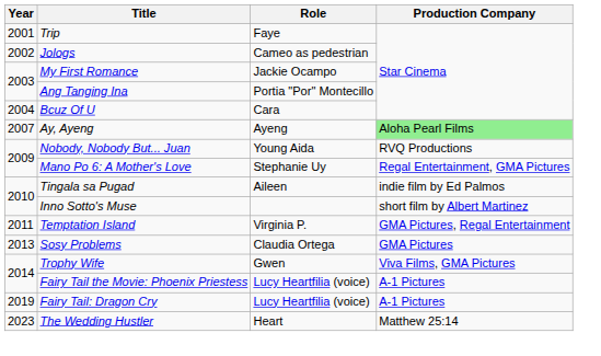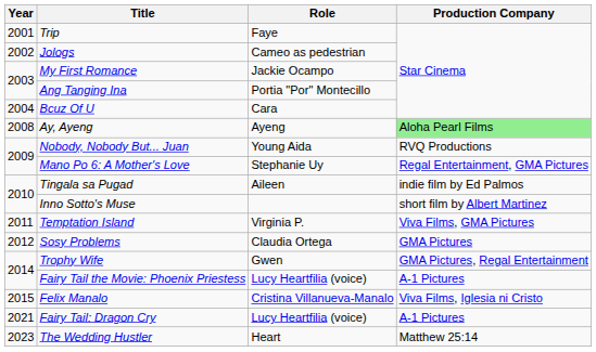Ay, Ayeng | Year: 2007 -> 2008
Temptation Island | Production Company: GMA Pictures, Regal Entertainment -> Viva Films, GMA Pictures
Sosy Problems | Year: 2013 -> 2012
Trophy Wife | Production Company: Viva Films, GMA Pictures -> GMA Pictures, Regal Entertainment
+ row: 2015 | Felix Manalo | Cristina Villanueva-Manalo | Viva Films, Iglesia ni Cristo
Fairy Tail: Dragon Cry | Year: 2019 -> 2021
